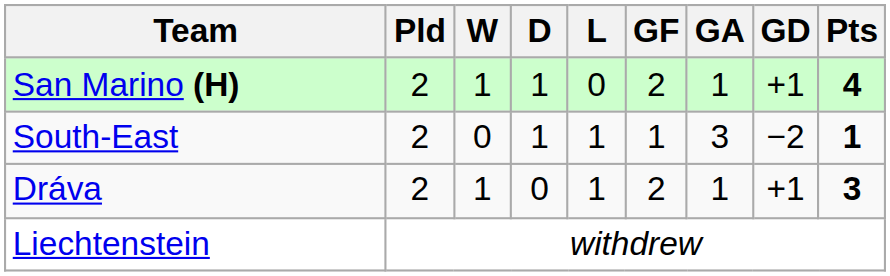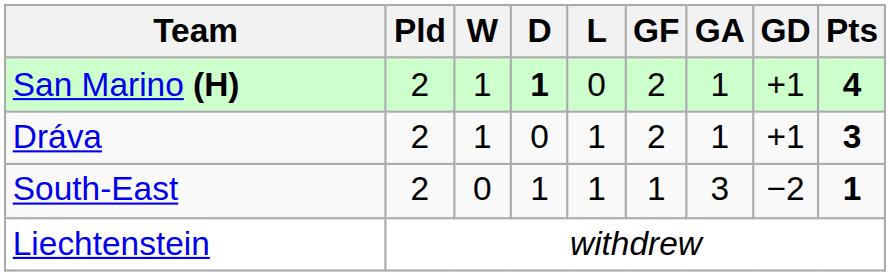San Marino (H) | D: normal -> bold
rows swapped: Dráva <-> South-East
